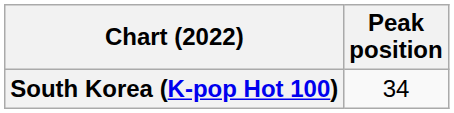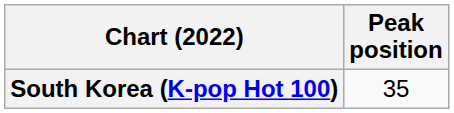South Korea (K-pop Hot 100) | Peak position: 34 -> 35
